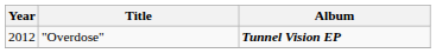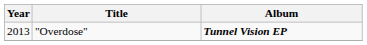"Overdose" | Year: 2012 -> 2013
